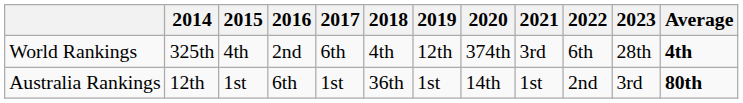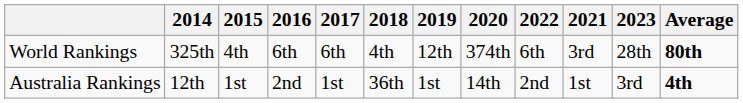columns swapped: 2021 <-> 2022
World Rankings | 2016: 2nd -> 6th
World Rankings | Average: 4th -> 80th
Australia Rankings | 2016: 6th -> 2nd
Australia Rankings | Average: 80th -> 4th
